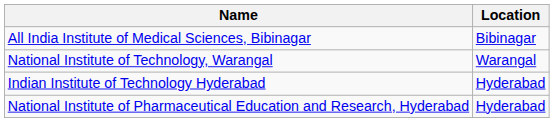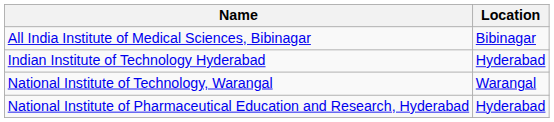rows swapped: Indian Institute of Technology Hyderabad <-> National Institute of Technology, Warangal
